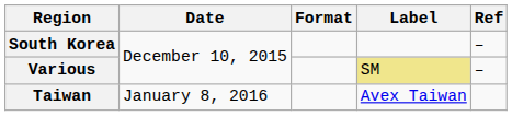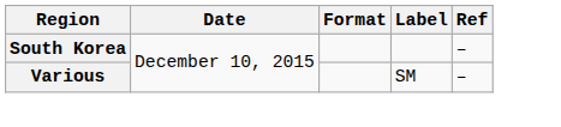Various | Label: khaki background -> no background
- row: Taiwan | January 8, 2016 | Avex Taiwan
